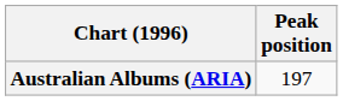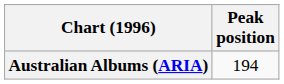Australian Albums (ARIA) | Peak position: 197 -> 194
